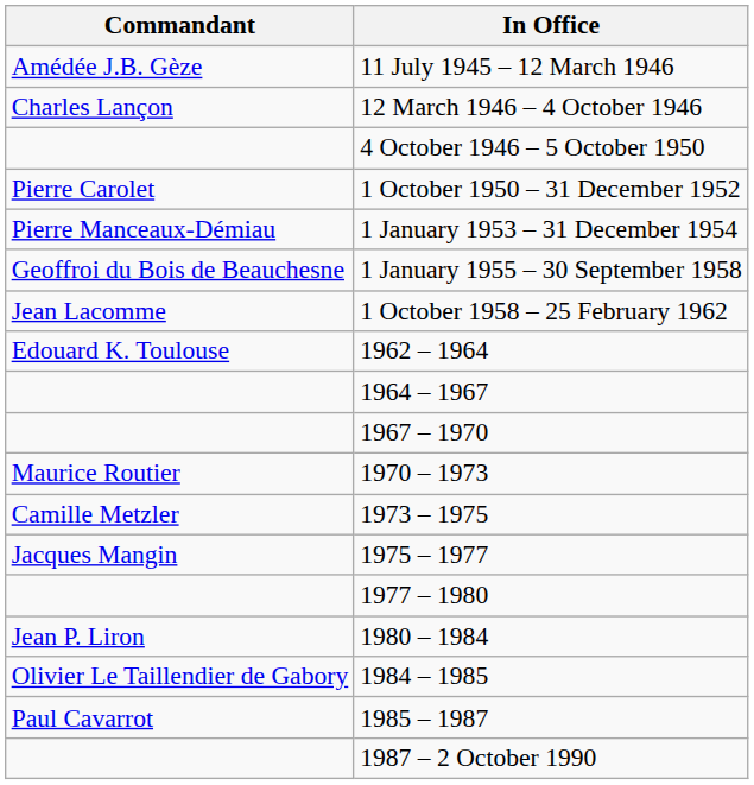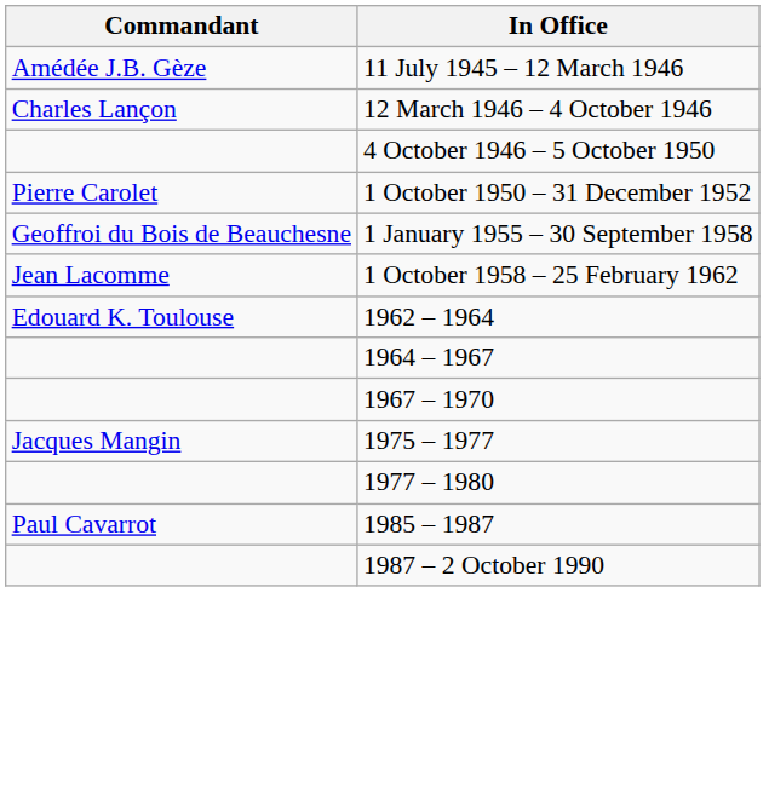- row: Pierre Manceaux-Démiau | 1 January 1953 – 31 December 1954
- row: Maurice Routier | 1970 – 1973
- row: Camille Metzler | 1973 – 1975
- row: Jean P. Liron | 1980 – 1984
- row: Olivier Le Taillendier de Gabory | 1984 – 1985
